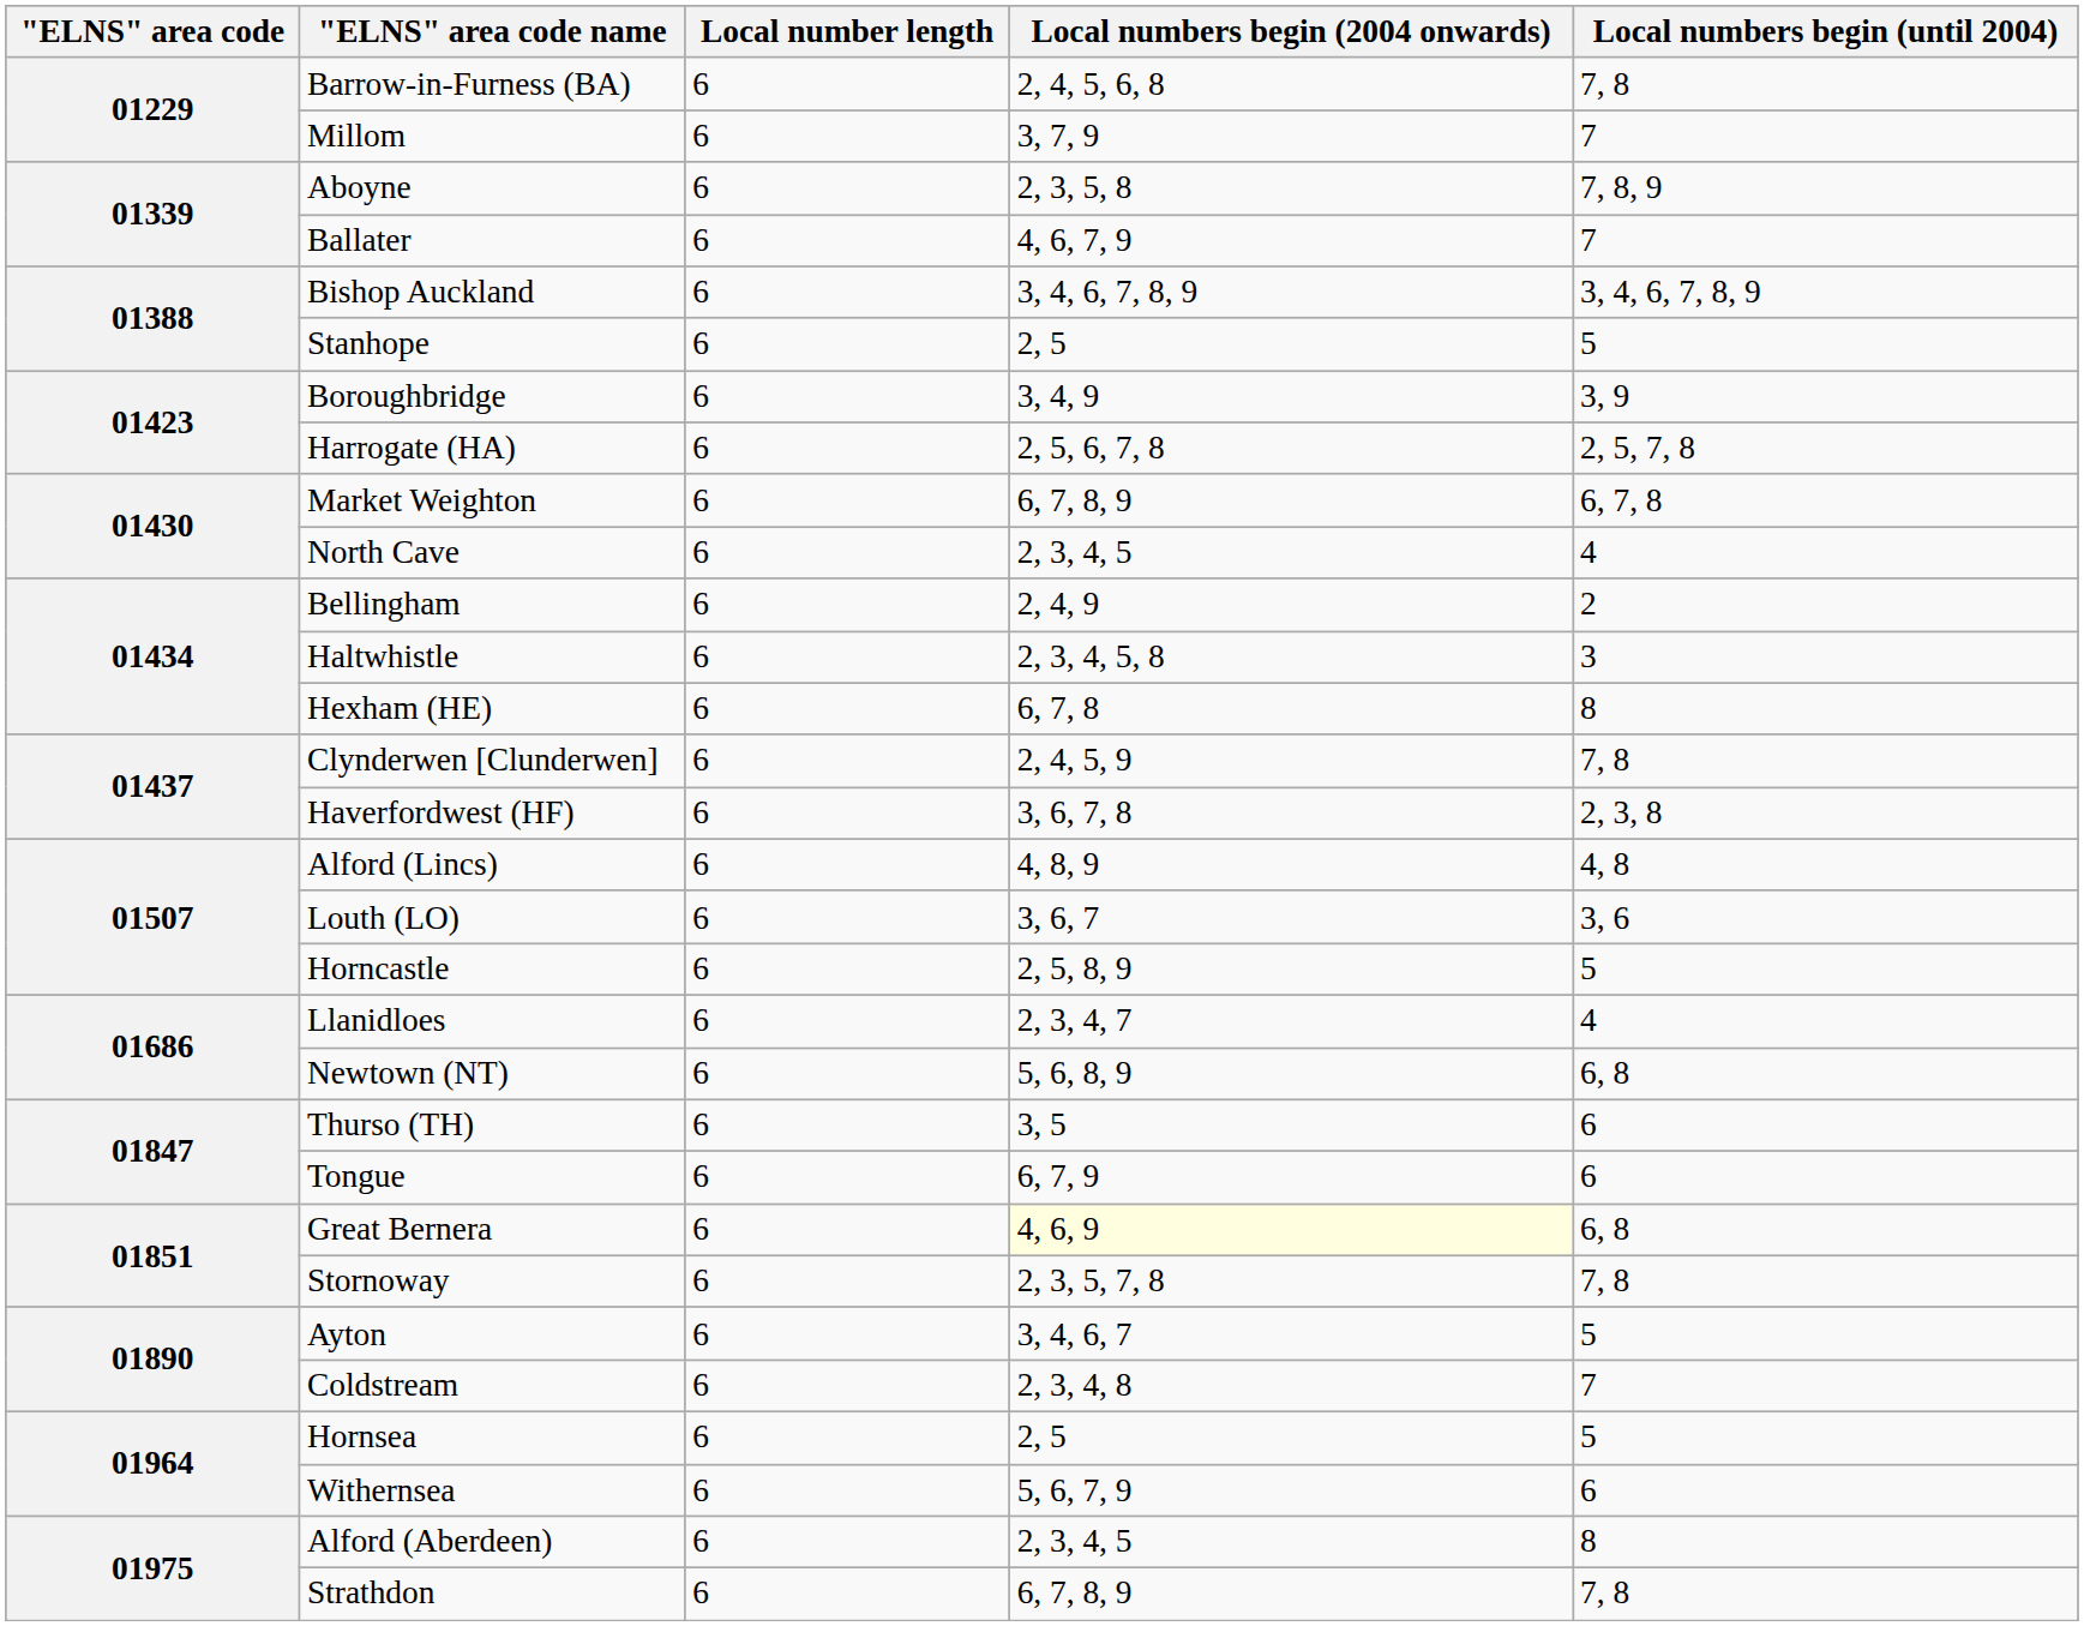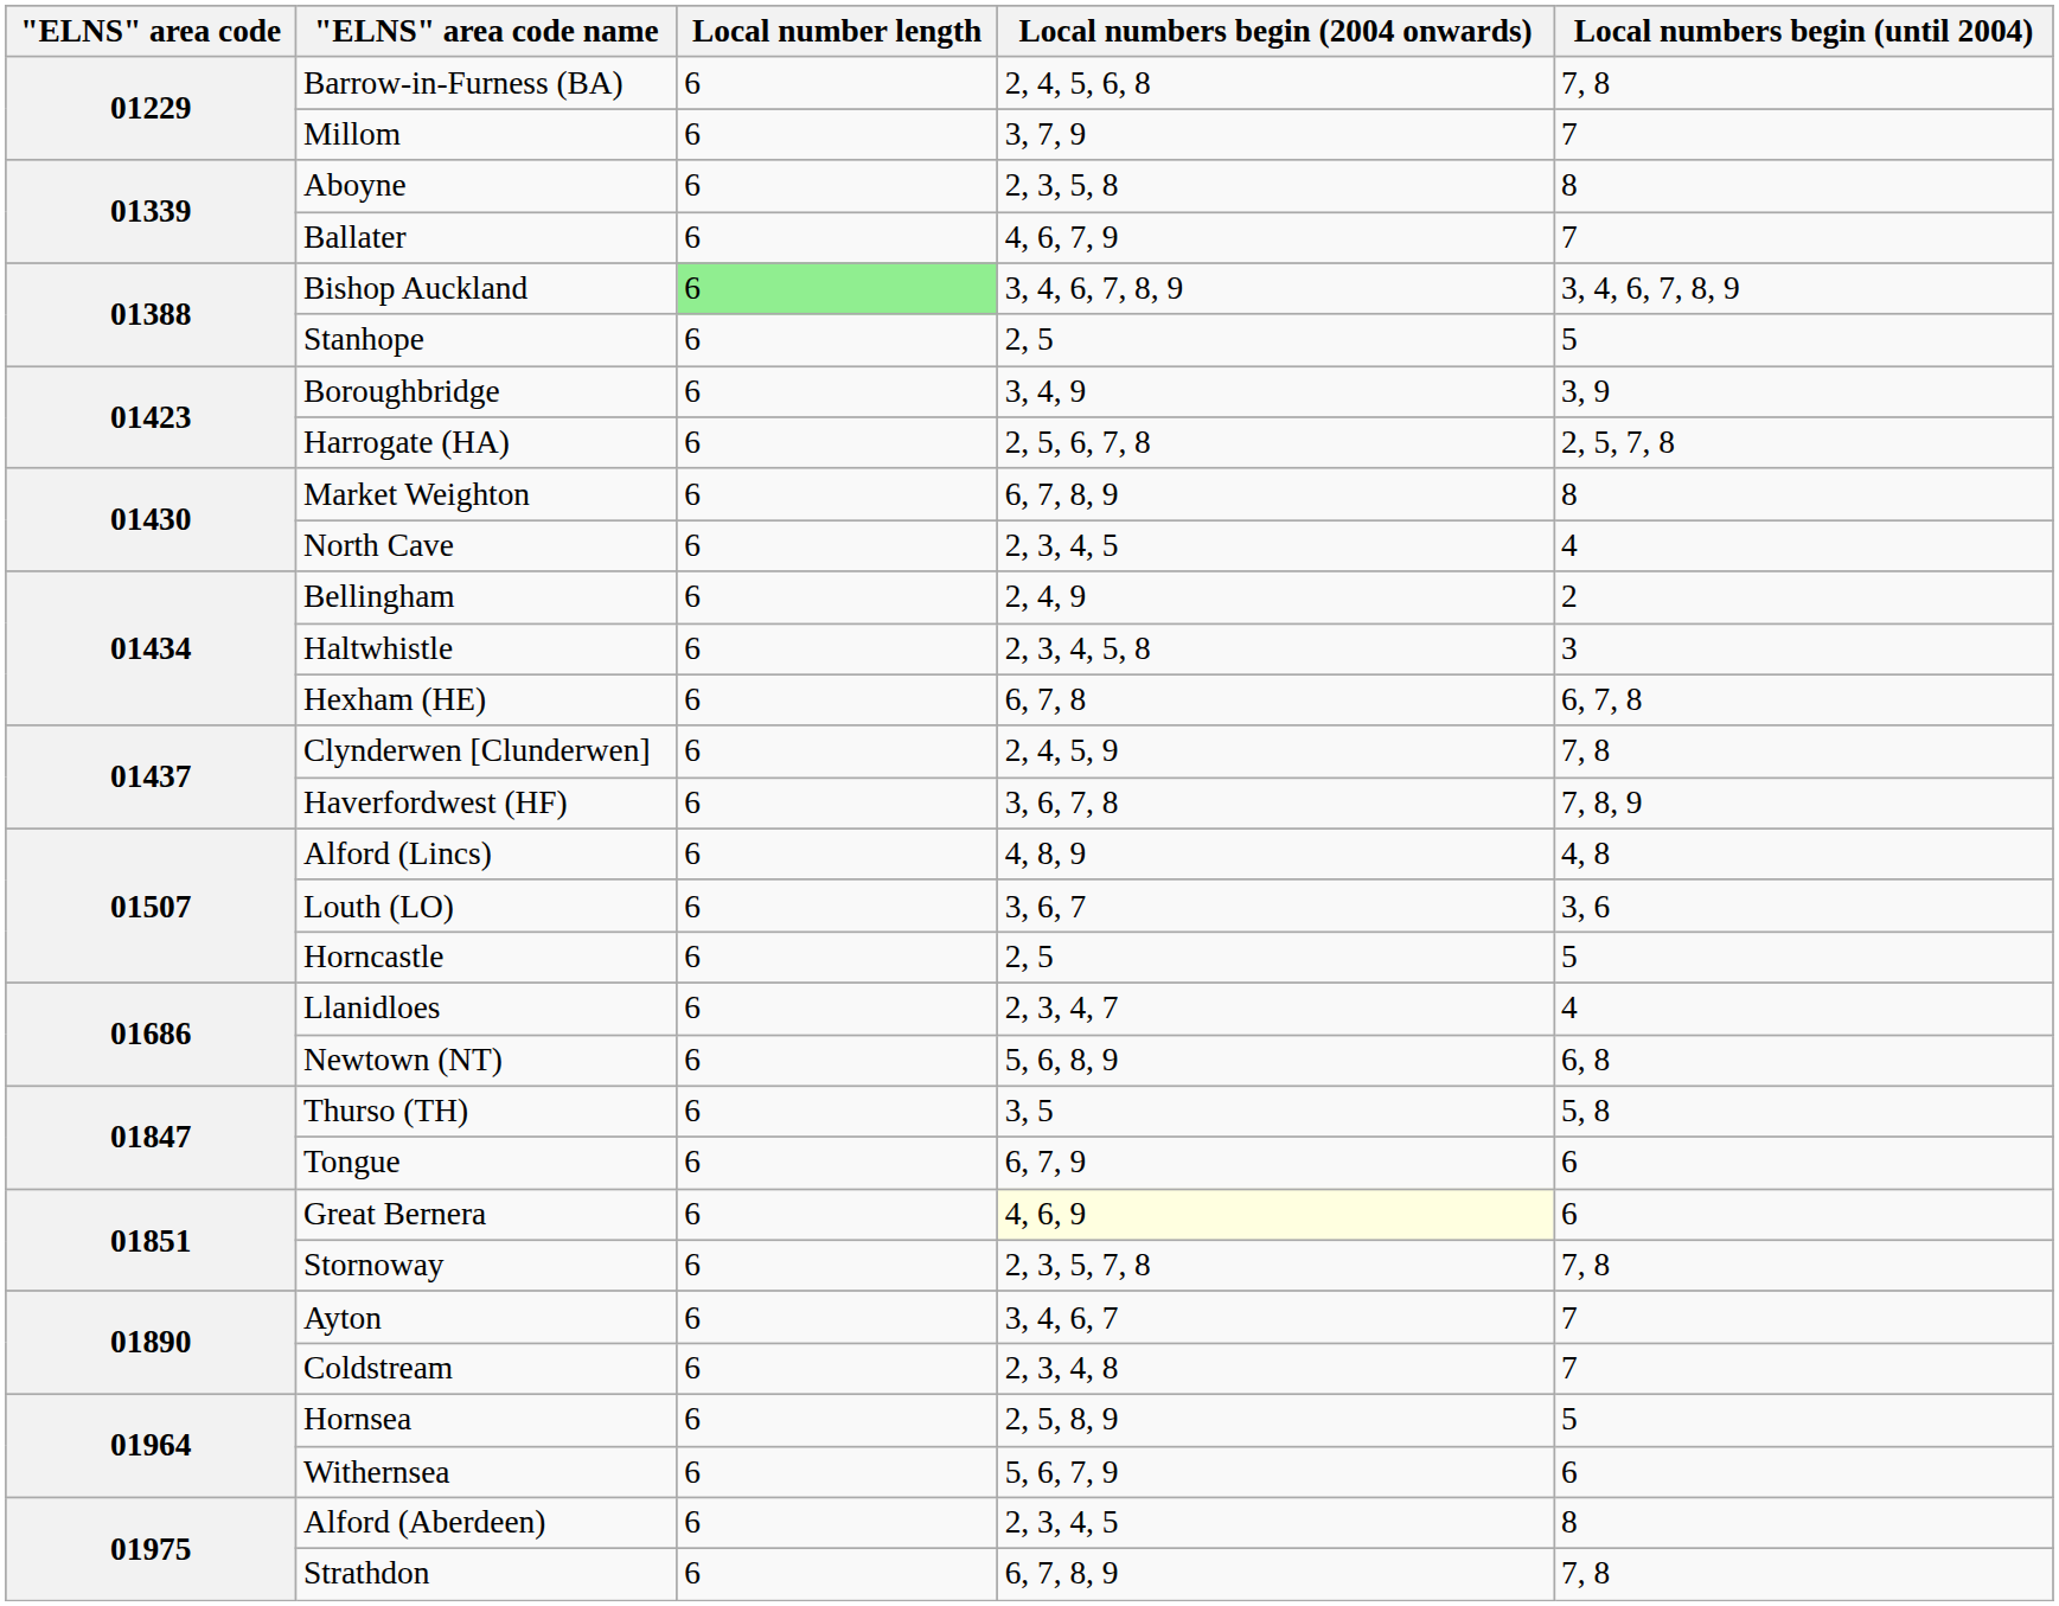Aboyne | Local numbers begin (until 2004): 7, 8, 9 -> 8
Bishop Auckland | Local number length: no background -> lightgreen background
Market Weighton | Local numbers begin (until 2004): 6, 7, 8 -> 8
Hexham (HE) | Local numbers begin (until 2004): 8 -> 6, 7, 8
Haverfordwest (HF) | Local numbers begin (until 2004): 2, 3, 8 -> 7, 8, 9
Horncastle | Local numbers begin (2004 onwards): 2, 5, 8, 9 -> 2, 5
Thurso (TH) | Local numbers begin (until 2004): 6 -> 5, 8
Great Bernera | Local numbers begin (until 2004): 6, 8 -> 6
Ayton | Local numbers begin (until 2004): 5 -> 7
Hornsea | Local numbers begin (2004 onwards): 2, 5 -> 2, 5, 8, 9
